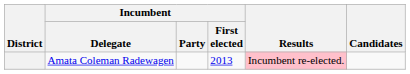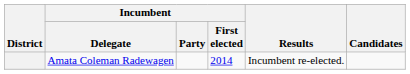Amata Coleman Radewagen | Incumbent / First elected: 2013 -> 2014
Amata Coleman Radewagen | Results: pink background -> no background
